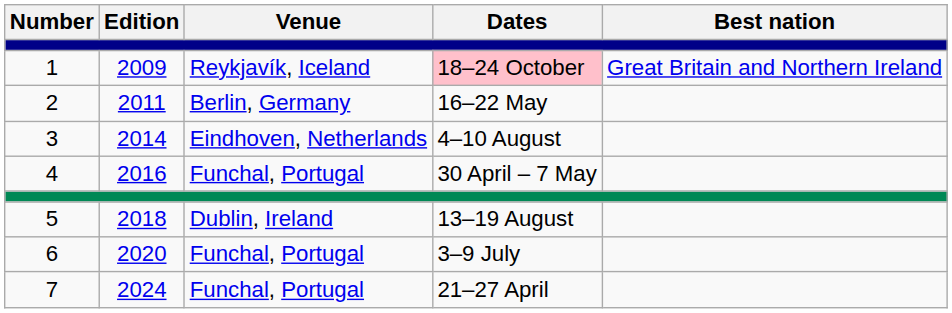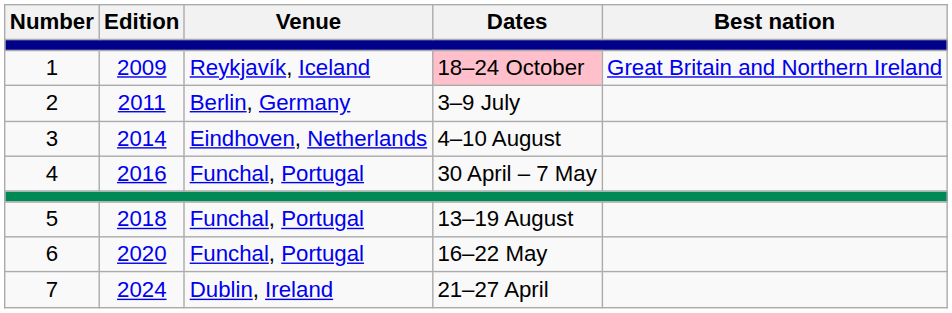2 | Dates: 16–22 May -> 3–9 July
5 | Venue: Dublin, Ireland -> Funchal, Portugal
6 | Dates: 3–9 July -> 16–22 May
7 | Venue: Funchal, Portugal -> Dublin, Ireland
